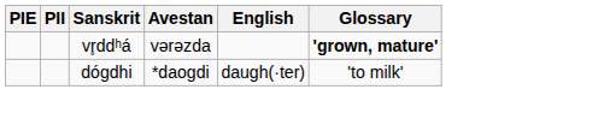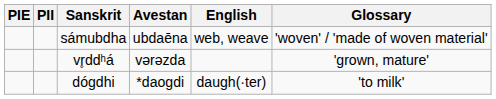+ row: sámubdha | ubdaēna | web, weave | 'woven' / 'made of woven material'
vr̥ddʰá | Glossary: bold -> normal
